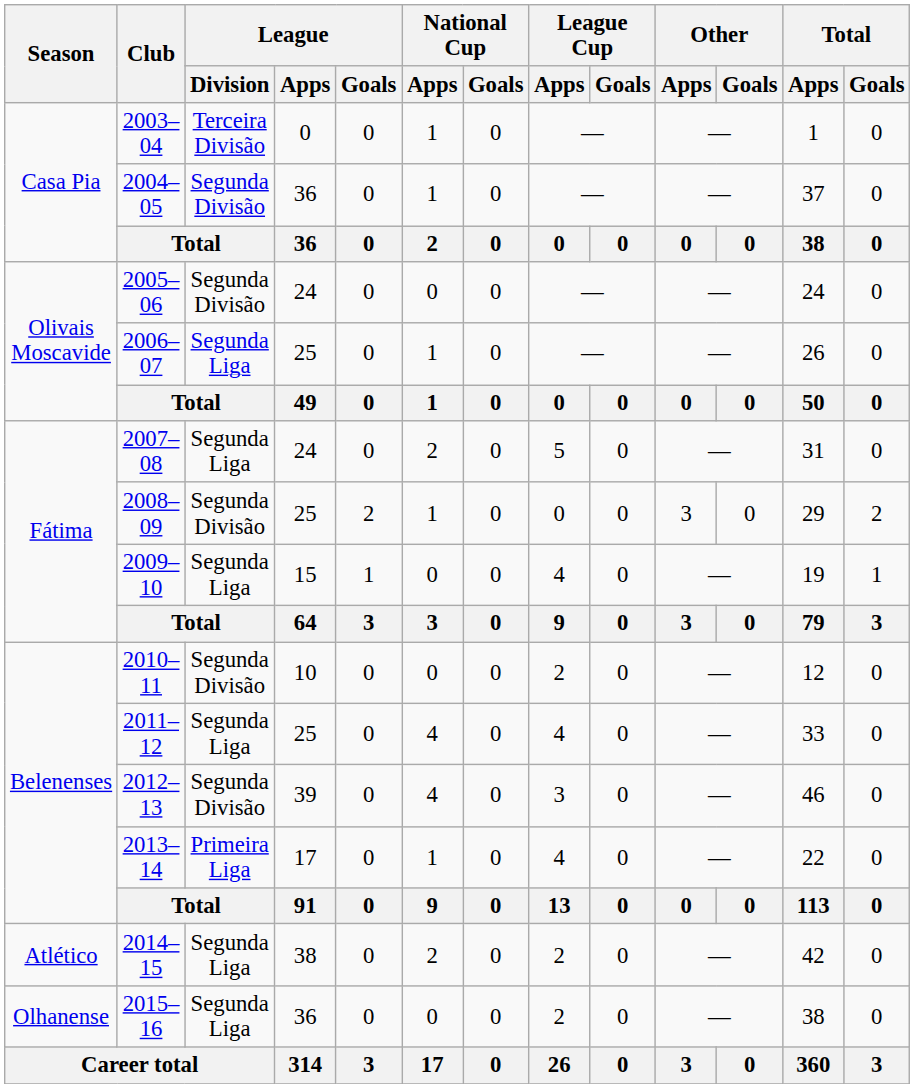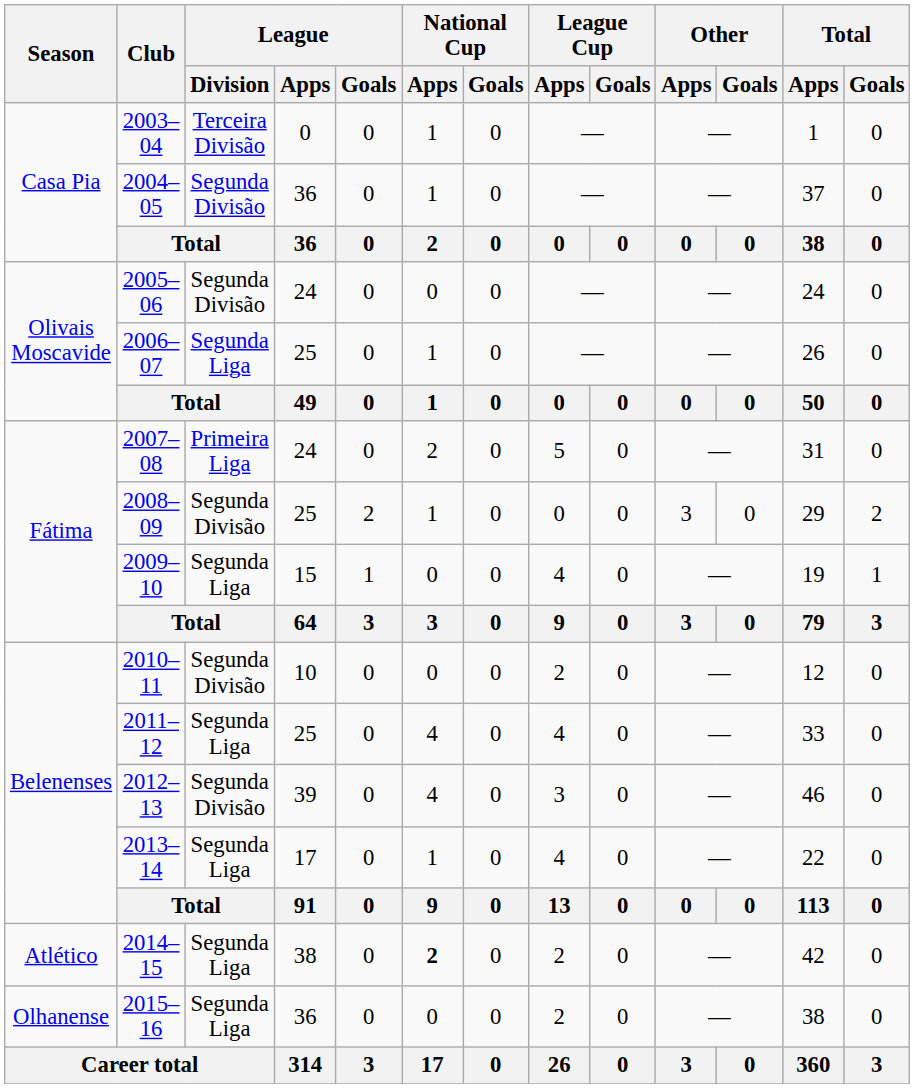2007–08 | League / Division: Segunda Liga -> Primeira Liga
2013–14 | League / Division: Primeira Liga -> Segunda Liga
2014–15 | National Cup / Apps: normal -> bold
